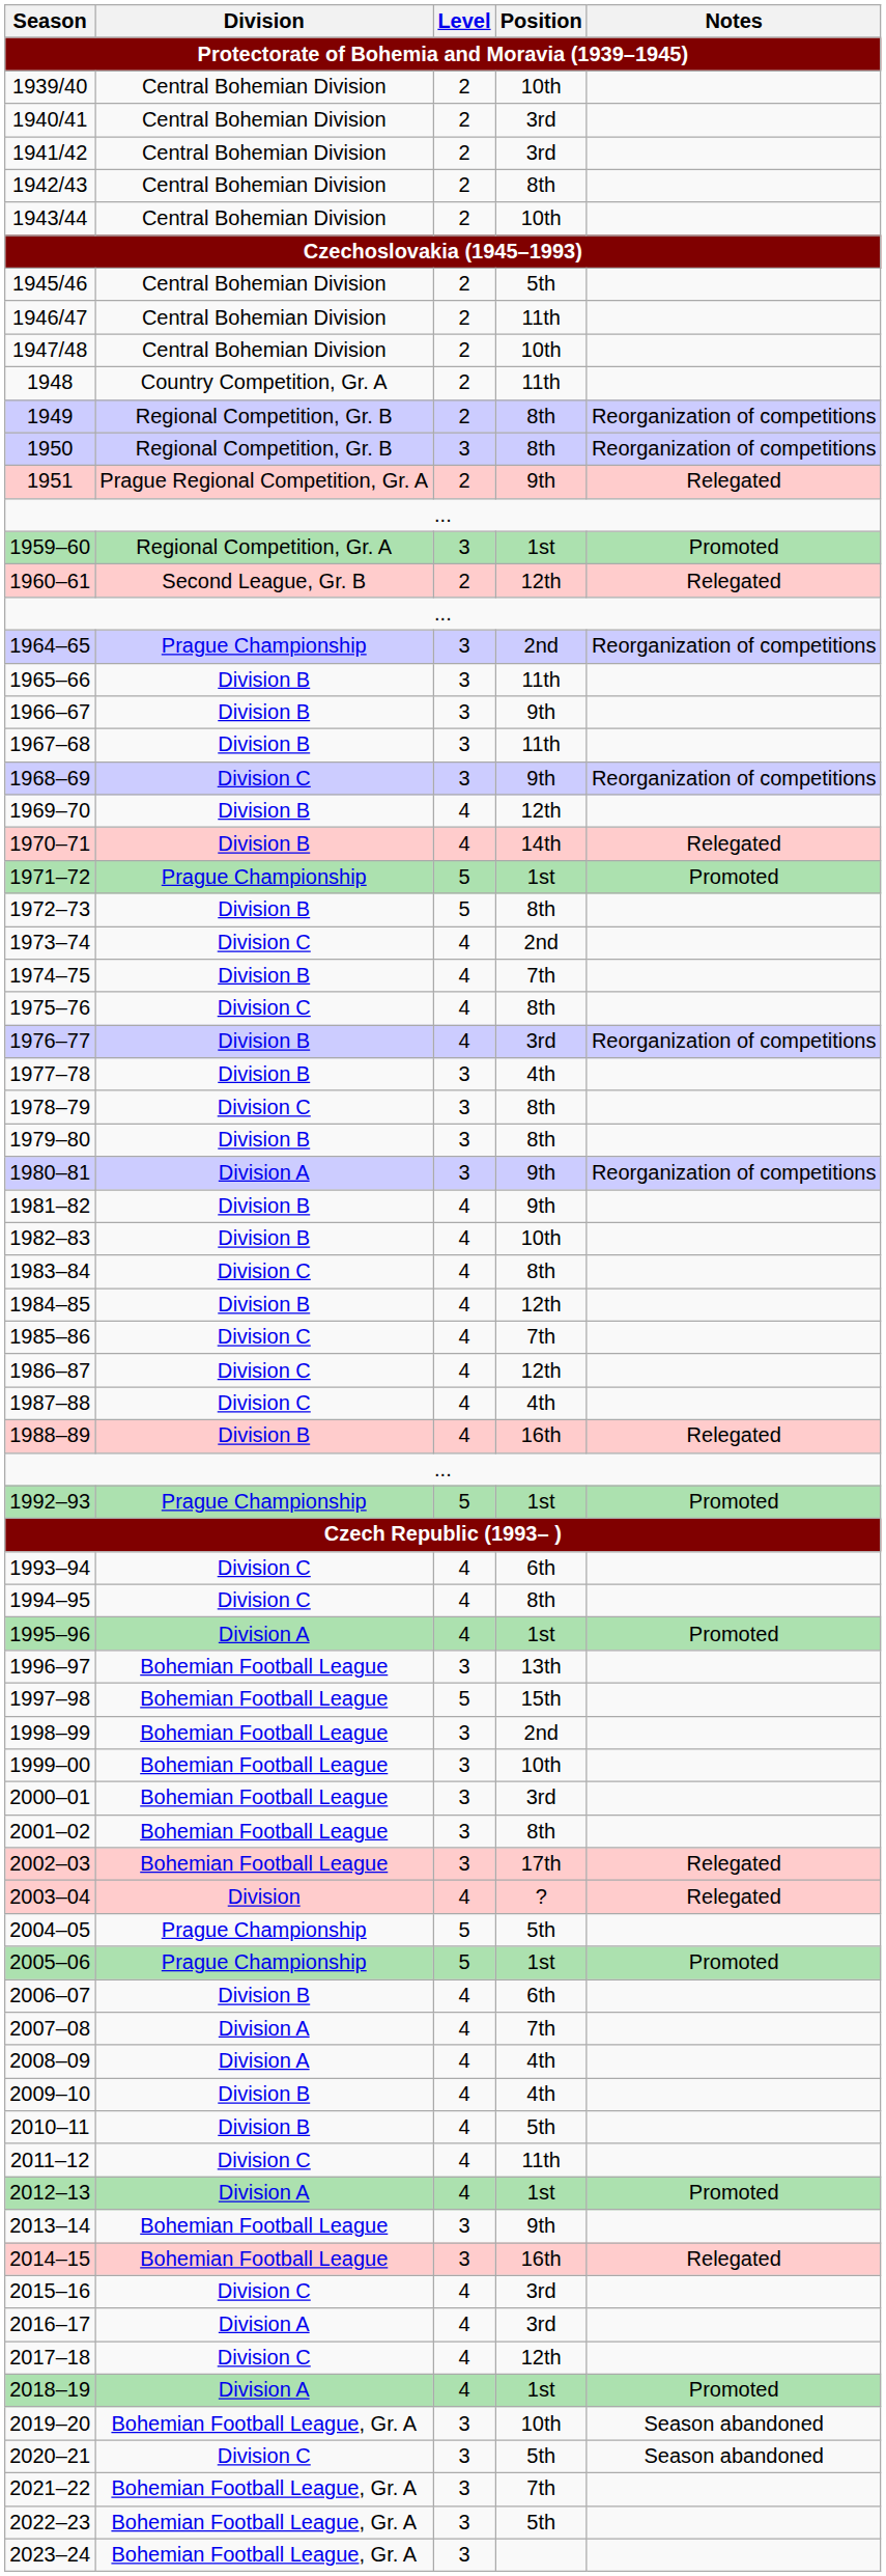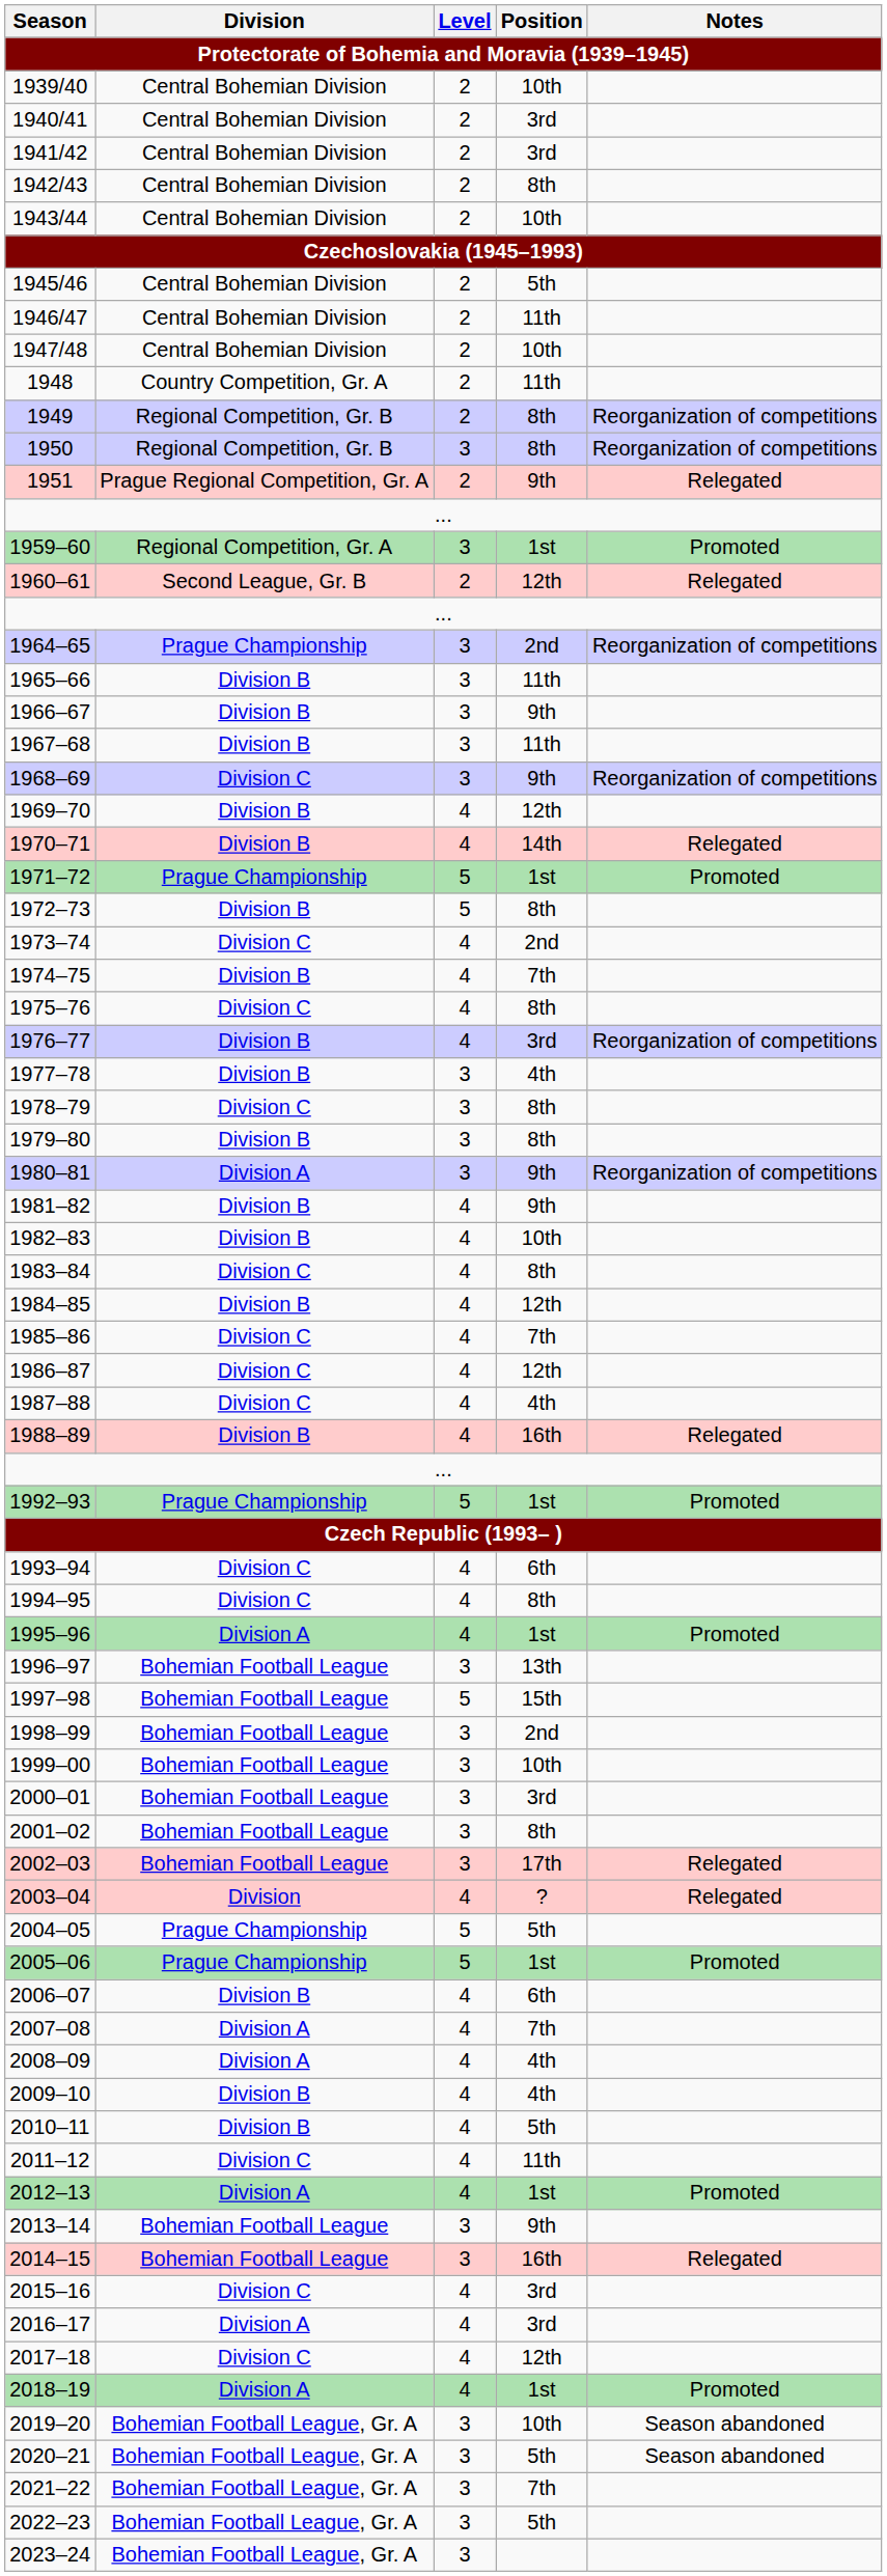2020–21 | Division: Division C -> Bohemian Football League, Gr. A
